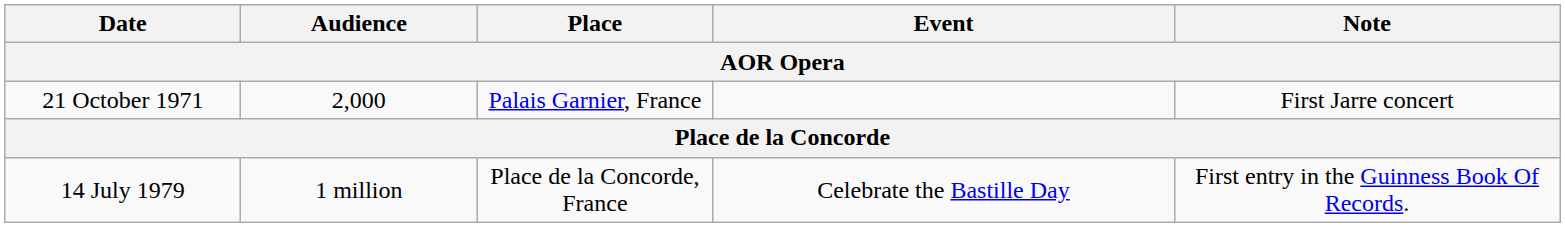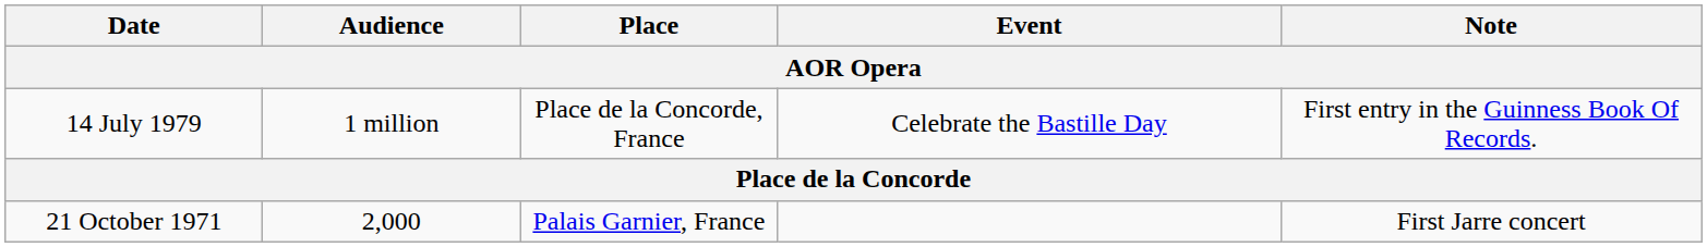rows swapped: 21 October 1971 <-> 14 July 1979
